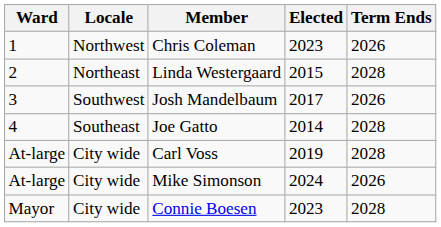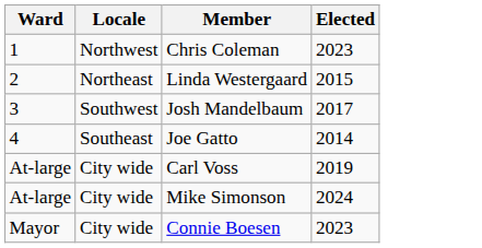- column: Term Ends | 2026 | 2028 | 2026 | 2028 | 2028 | 2026 | 2028
